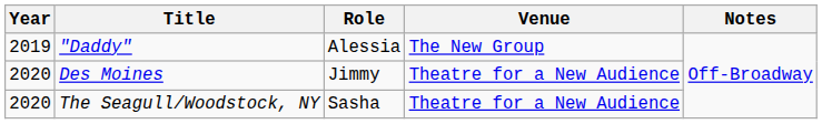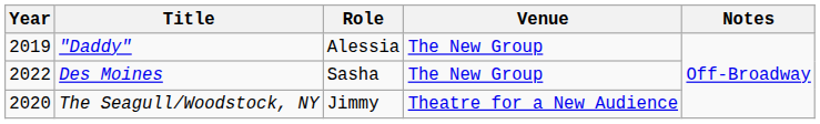Des Moines | Year: 2020 -> 2022
Des Moines | Role: Jimmy -> Sasha
Des Moines | Venue: Theatre for a New Audience -> The New Group
The Seagull/Woodstock, NY | Role: Sasha -> Jimmy
